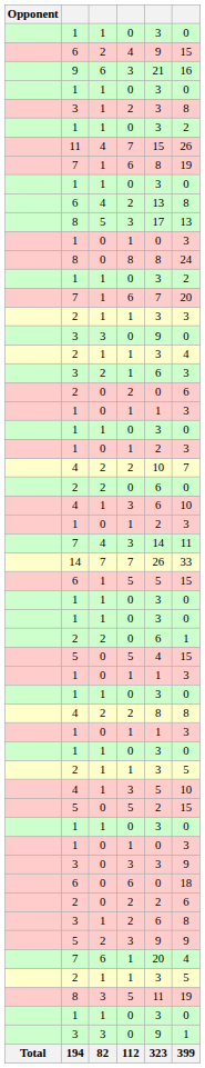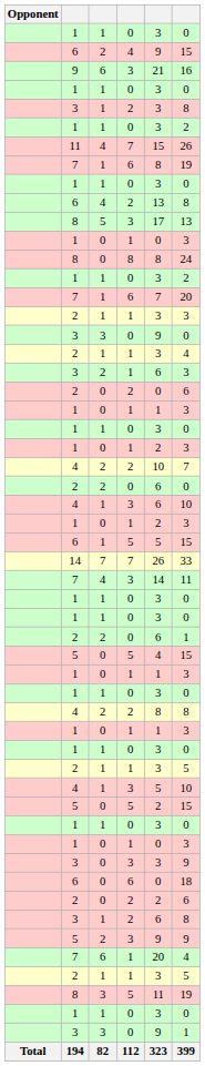rows swapped: 6 / 5 <-> 7 / 3
